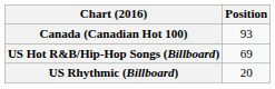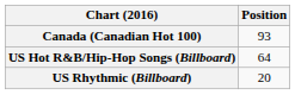US Hot R&B/Hip-Hop Songs (Billboard) | Position: 69 -> 64
